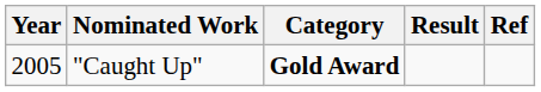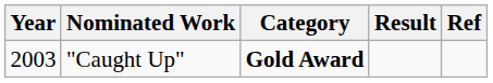"Caught Up" | Year: 2005 -> 2003
